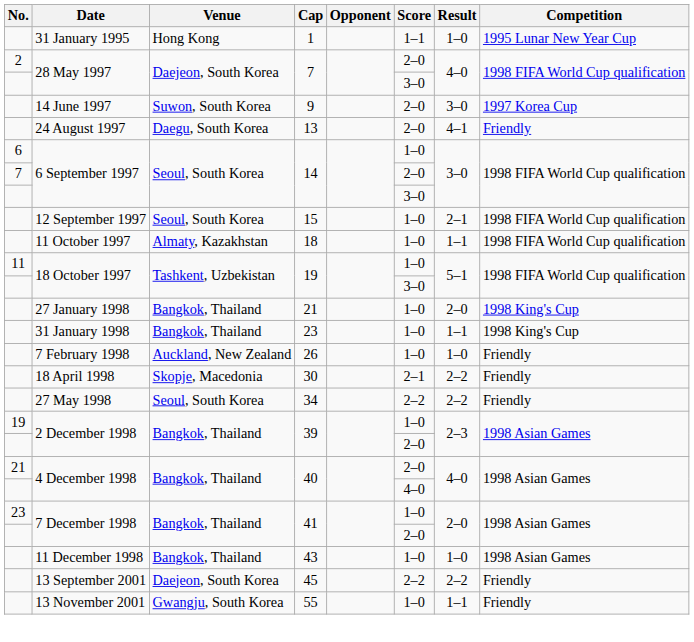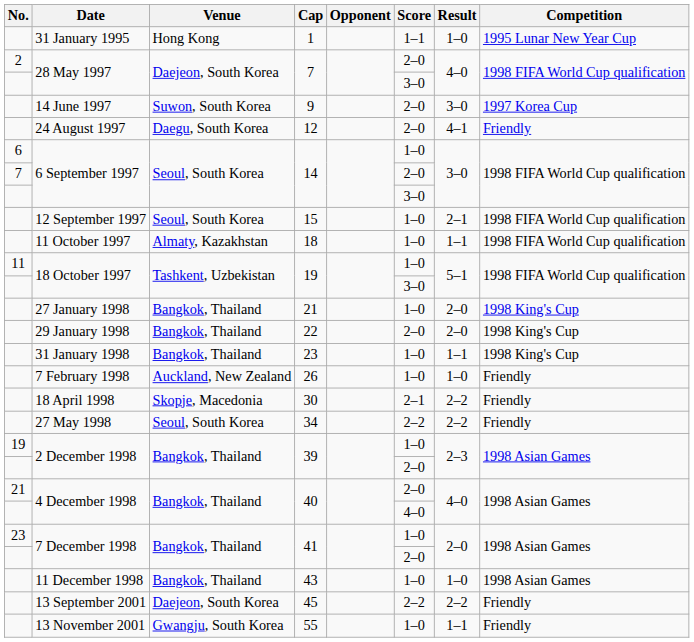24 August 1997 | Cap: 13 -> 12
+ row: 29 January 1998 | Bangkok, Thailand | 22 | 2–0 | 2–0 | 1998 King's Cup
